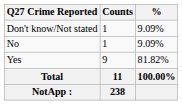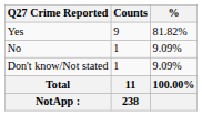rows swapped: Yes <-> Don't know/Not stated
